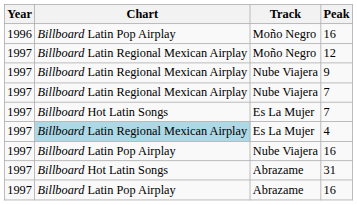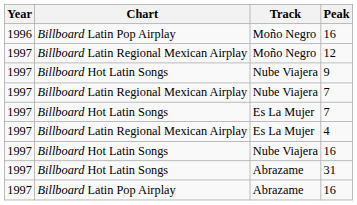9 | Chart: Billboard Latin Regional Mexican Airplay -> Billboard Hot Latin Songs
4 | Chart: lightblue background -> no background
Nube Viajera / 16 | Chart: Billboard Latin Pop Airplay -> Billboard Hot Latin Songs
